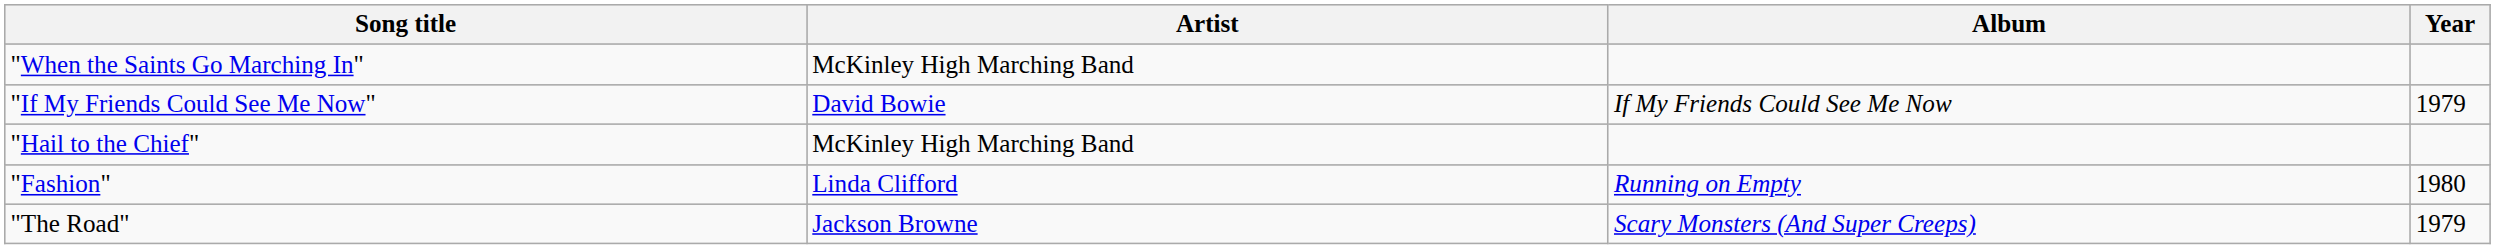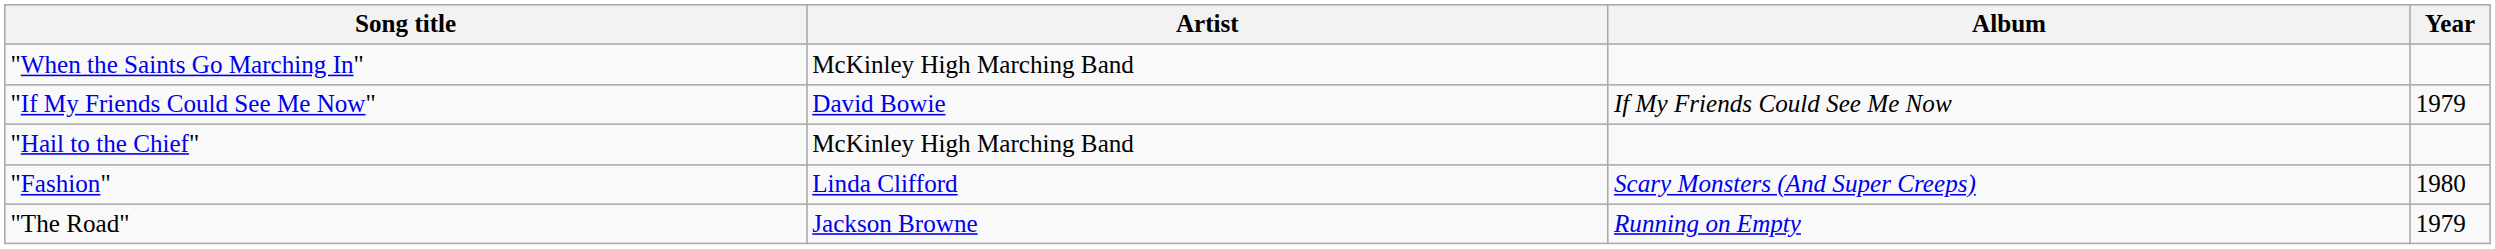"Fashion" | Album: Running on Empty -> Scary Monsters (And Super Creeps)
"The Road" | Album: Scary Monsters (And Super Creeps) -> Running on Empty
